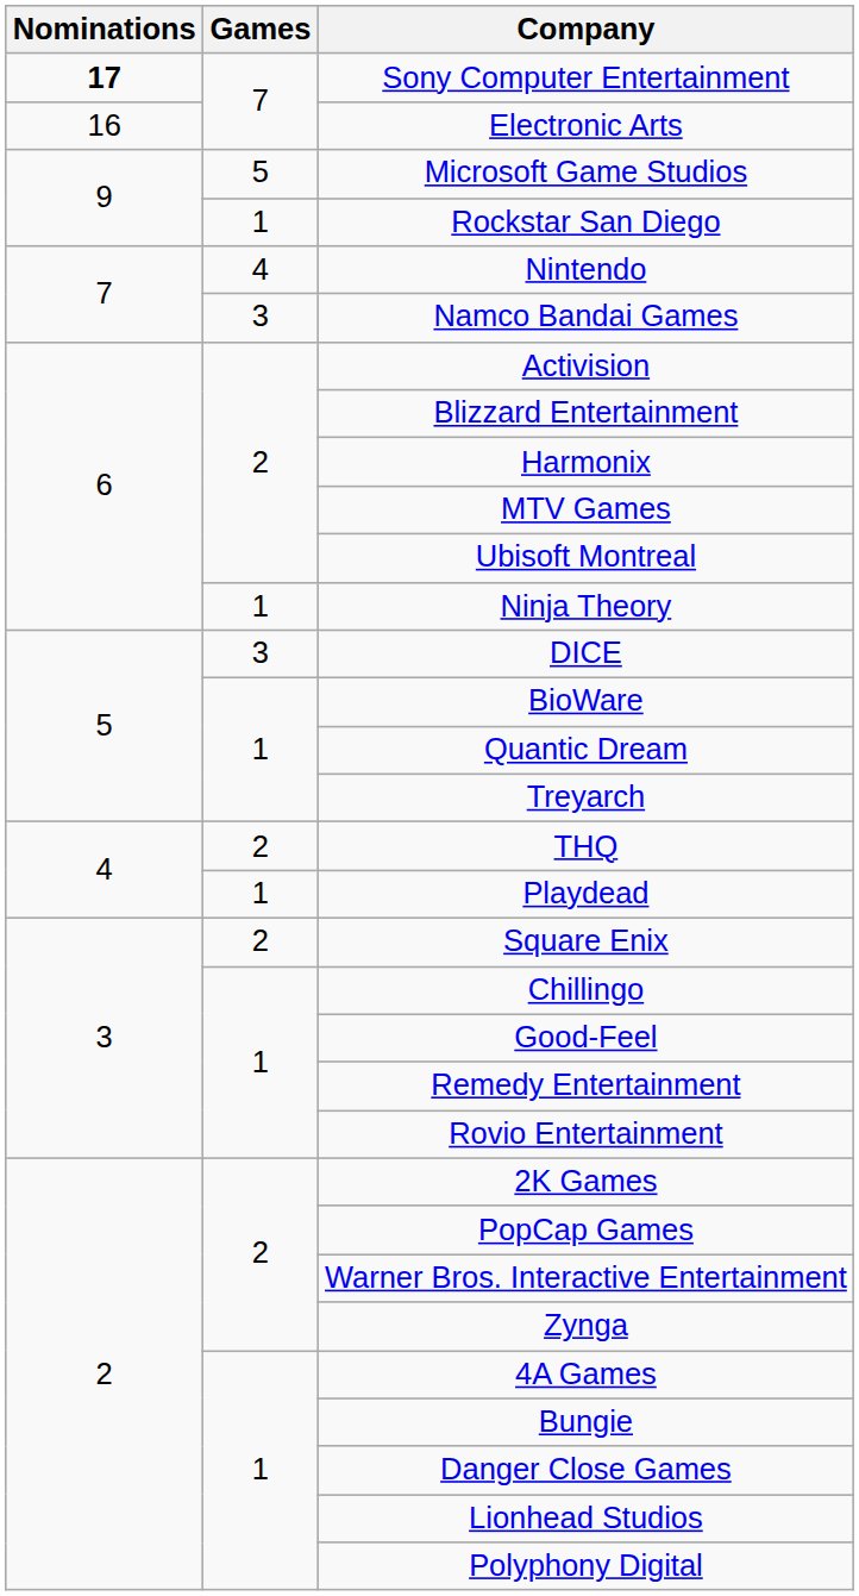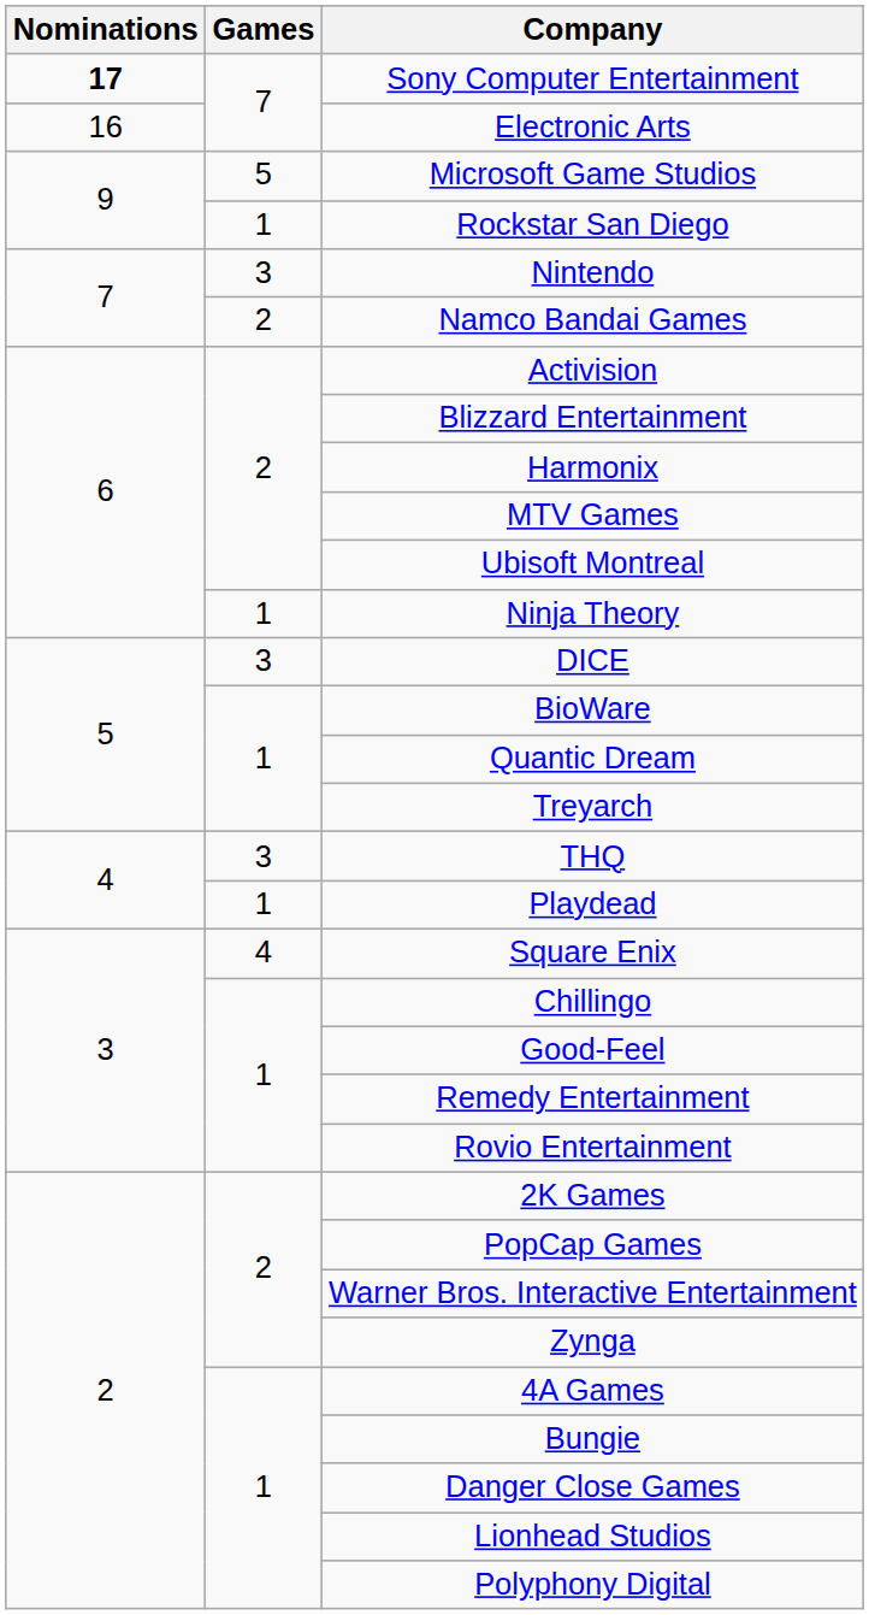Nintendo | Games: 4 -> 3
Namco Bandai Games | Games: 3 -> 2
THQ | Games: 2 -> 3
Square Enix | Games: 2 -> 4
